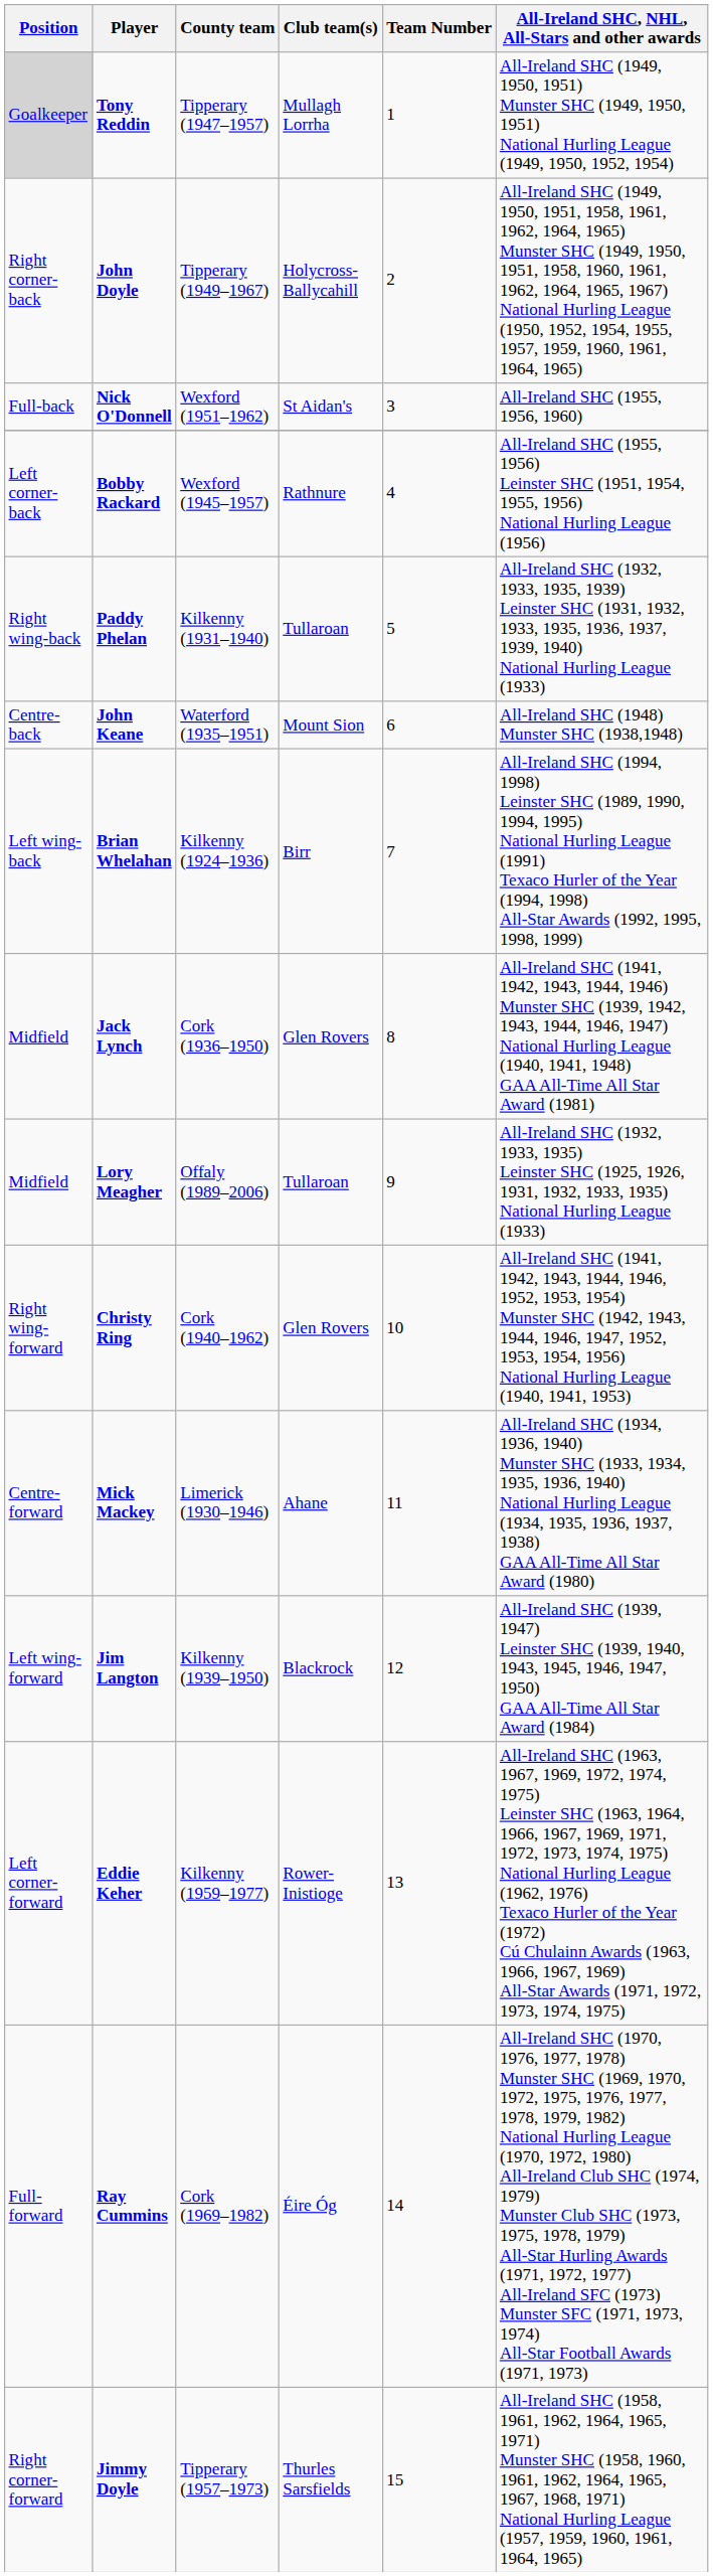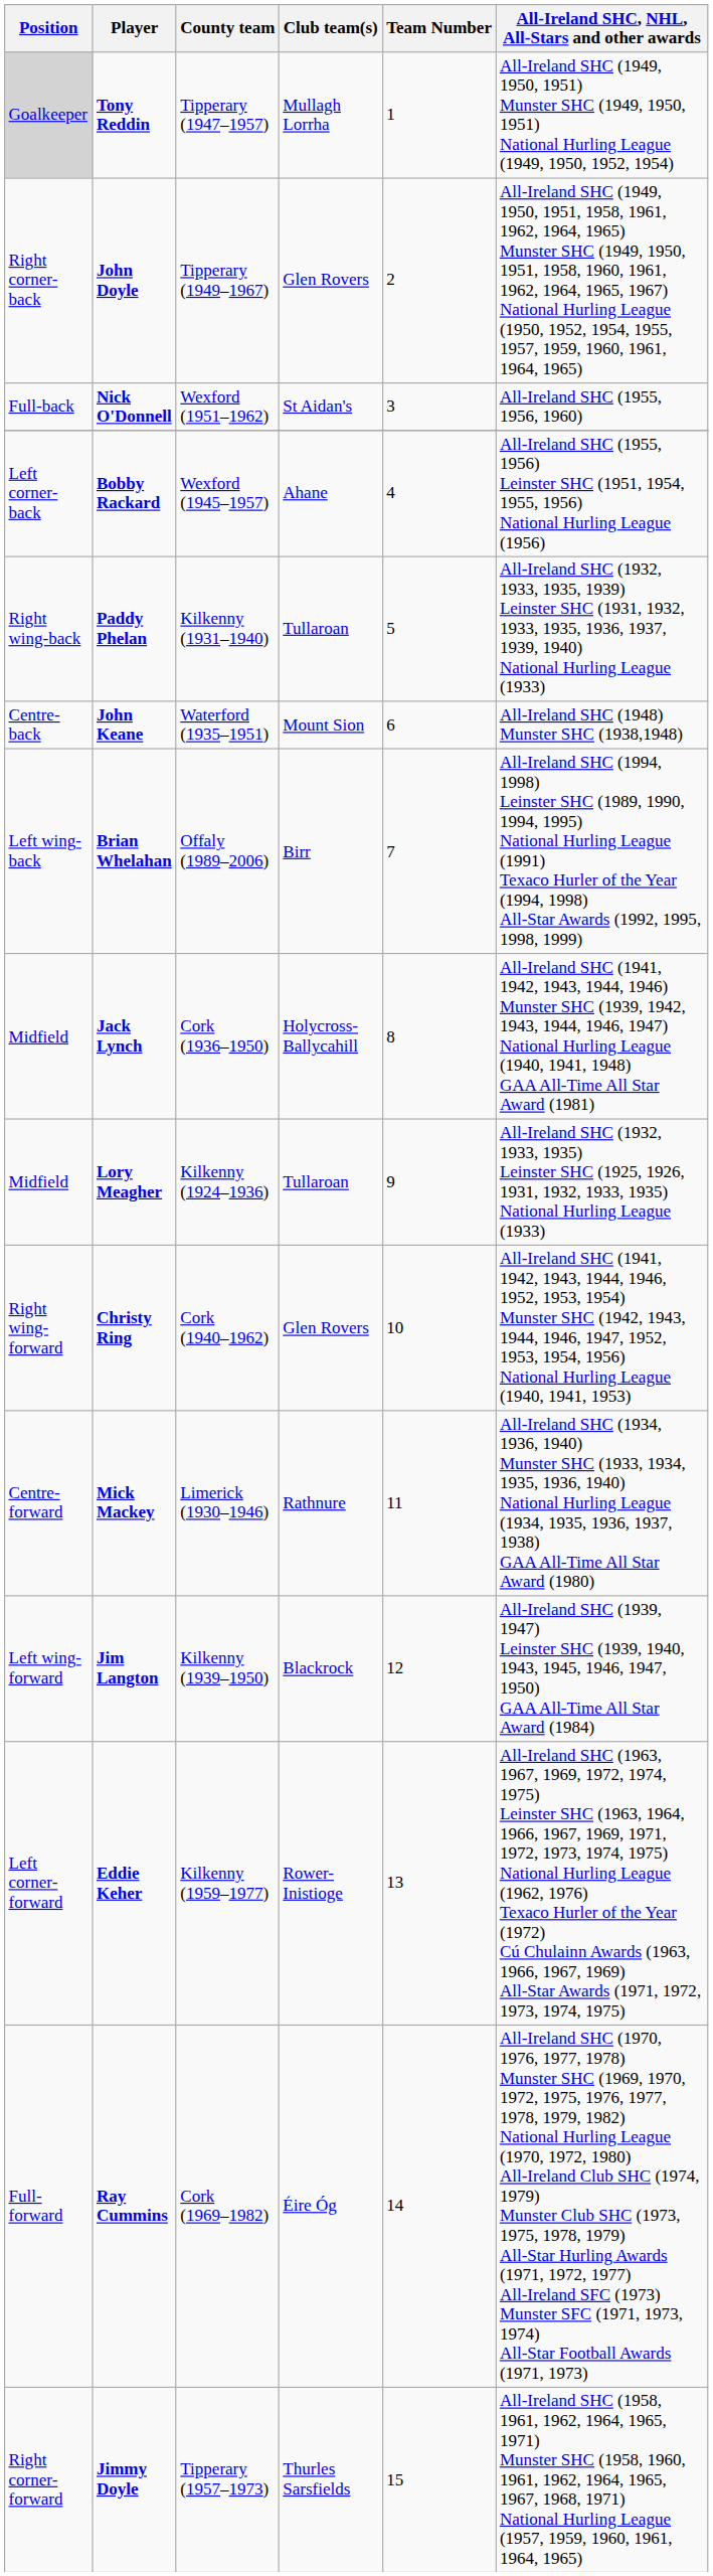John Doyle | Club team(s): Holycross-Ballycahill -> Glen Rovers
Bobby Rackard | Club team(s): Rathnure -> Ahane
Brian Whelahan | County team: Kilkenny (1924–1936) -> Offaly (1989–2006)
Jack Lynch | Club team(s): Glen Rovers -> Holycross-Ballycahill
Lory Meagher | County team: Offaly (1989–2006) -> Kilkenny (1924–1936)
Mick Mackey | Club team(s): Ahane -> Rathnure
